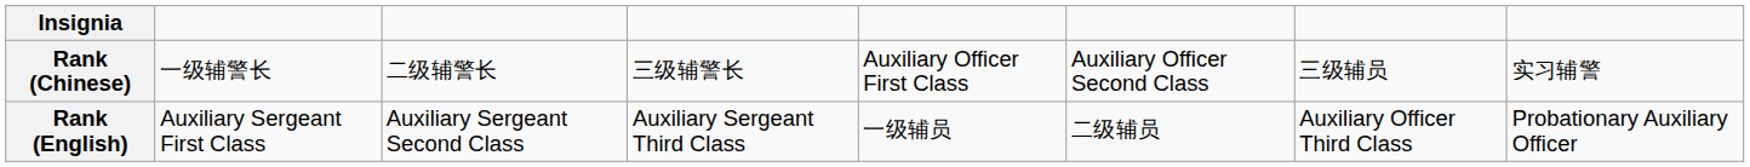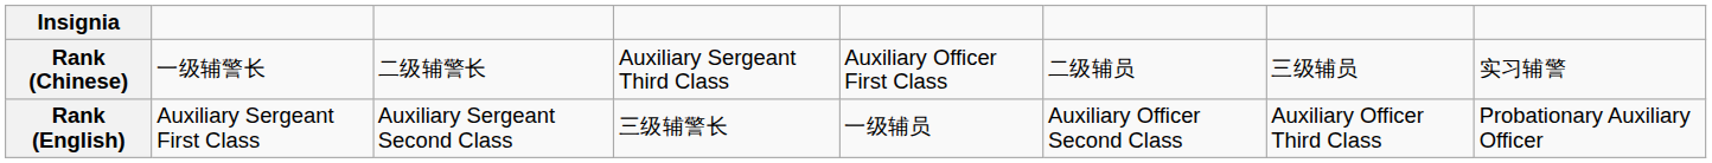Rank (Chinese) | column 4: 三级辅警长 -> Auxiliary Sergeant Third Class
Rank (Chinese) | column 6: Auxiliary Officer Second Class -> 二级辅员
Rank (English) | column 4: Auxiliary Sergeant Third Class -> 三级辅警长
Rank (English) | column 6: 二级辅员 -> Auxiliary Officer Second Class
